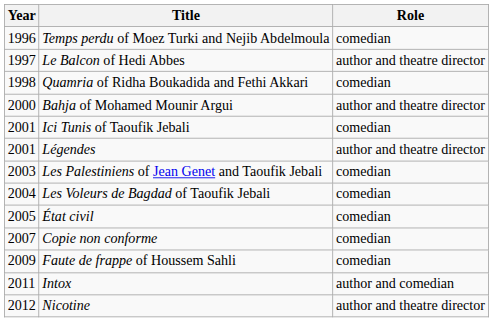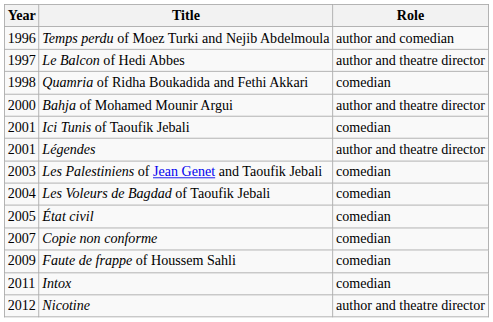Temps perdu of Moez Turki and Nejib Abdelmoula | Role: comedian -> author and comedian
Intox | Role: author and comedian -> comedian
